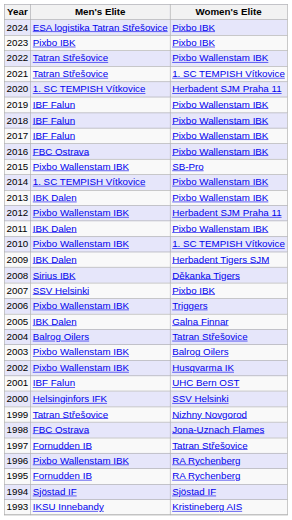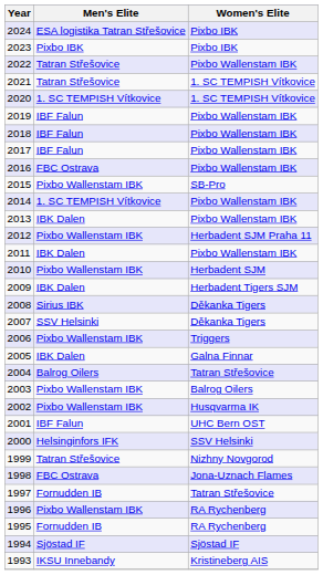2020 | Women's Elite: Herbadent SJM Praha 11 -> 1. SC TEMPISH Vítkovice
2010 | Women's Elite: 1. SC TEMPISH Vítkovice -> Herbadent SJM
2007 | Women's Elite: Pixbo IBK -> Děkanka Tigers
